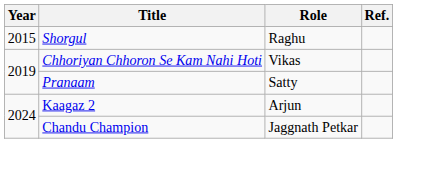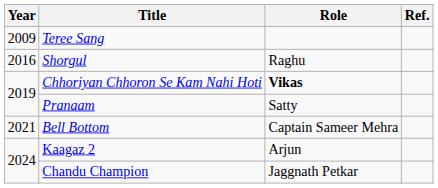+ row: 2009 | Teree Sang
Shorgul | Year: 2015 -> 2016
Chhoriyan Chhoron Se Kam Nahi Hoti | Role: normal -> bold
+ row: 2021 | Bell Bottom | Captain Sameer Mehra
